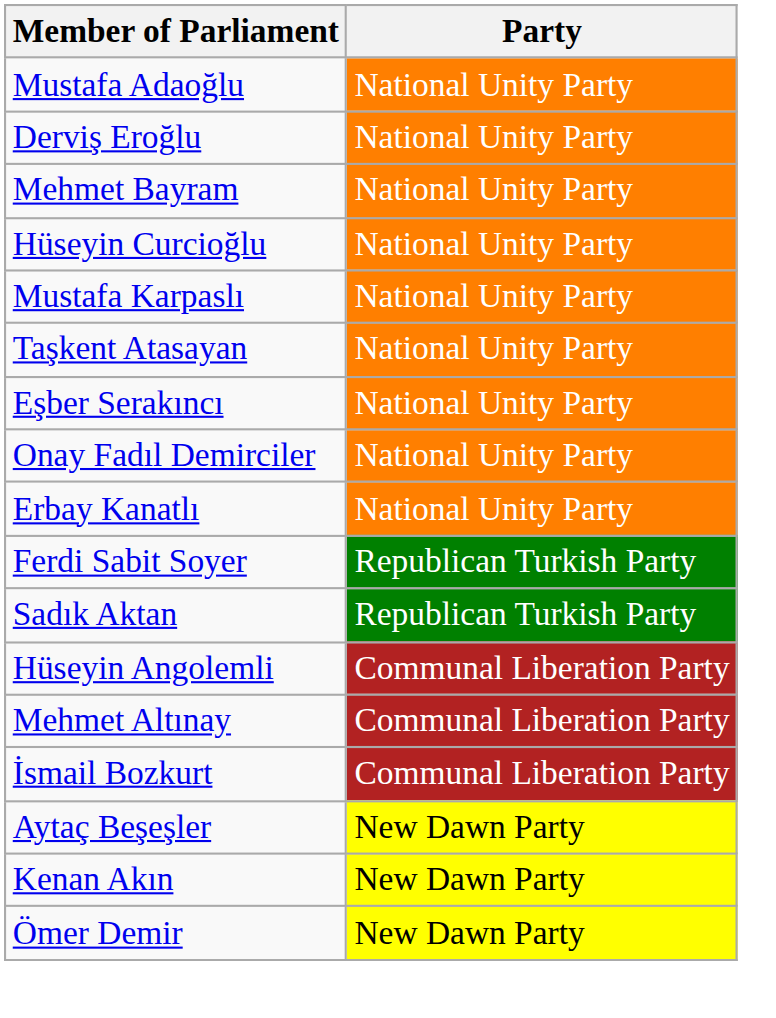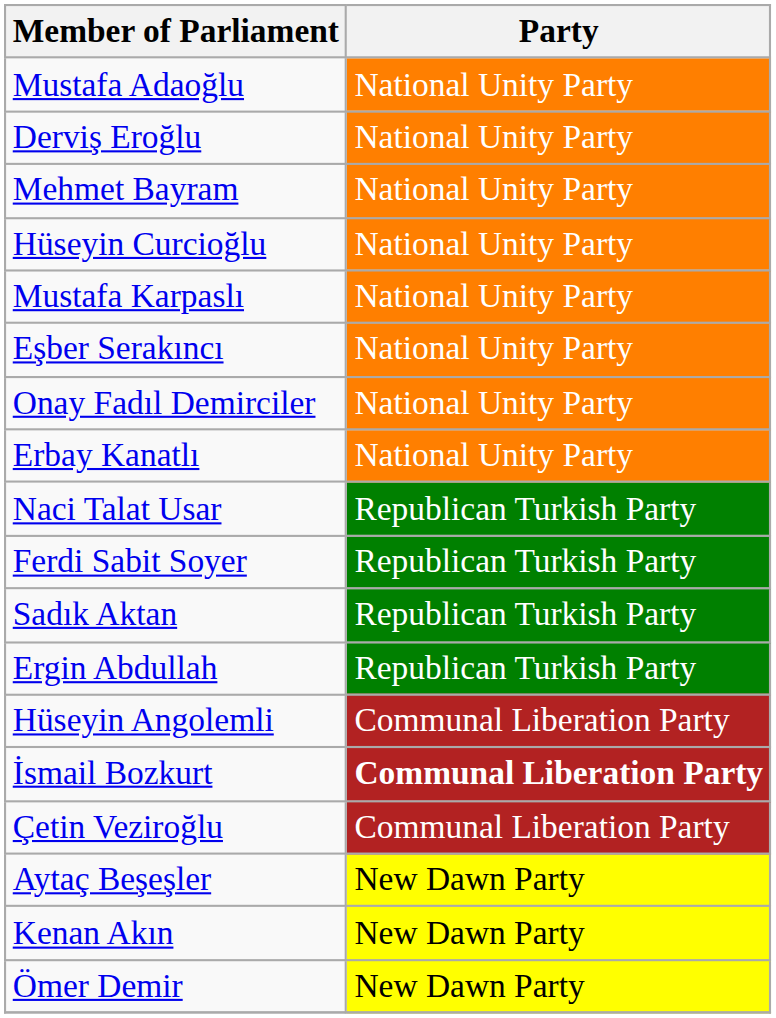- row: Taşkent Atasayan | National Unity Party
+ row: Naci Talat Usar | Republican Turkish Party
+ row: Ergin Abdullah | Republican Turkish Party
- row: Mehmet Altınay | Communal Liberation Party
İsmail Bozkurt | Party: normal -> bold
+ row: Çetin Veziroğlu | Communal Liberation Party
